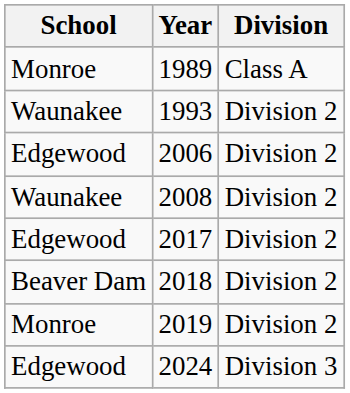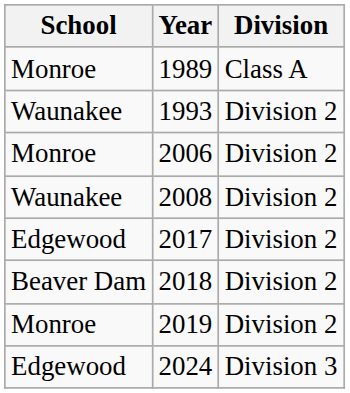2006 | School: Edgewood -> Monroe
